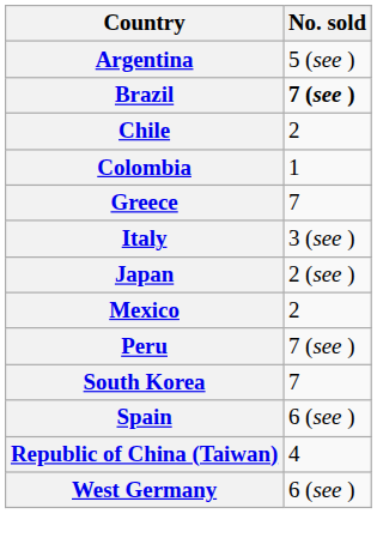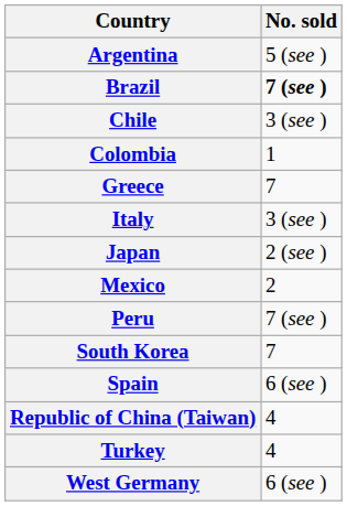Chile | No. sold: 2 -> 3 (see )
+ row: Turkey | 4
